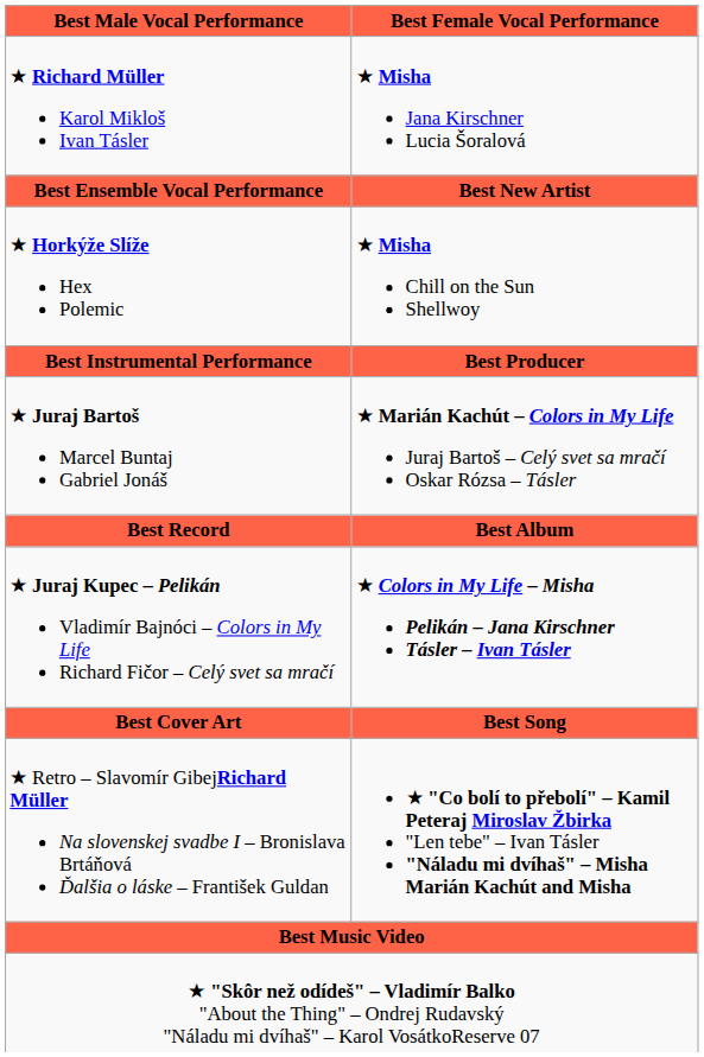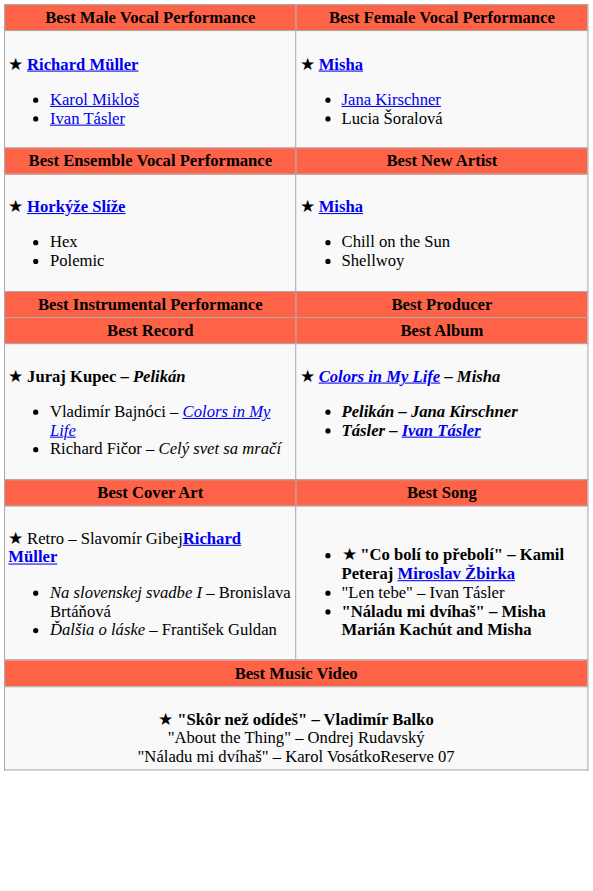- row: ★ Juraj Bartoš Marcel Buntaj Gabriel Jonáš | ★ Marián Kachút – Colors in My Life Juraj Bartoš – Celý svet sa mračí Oskar Rózsa – Tásler
